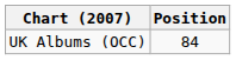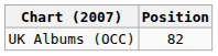UK Albums (OCC) | Position: 84 -> 82
